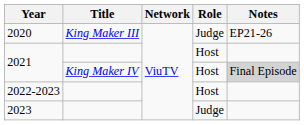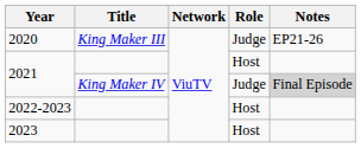2021 / King Maker IV | Role: Host -> Judge
2023 | Role: Judge -> Host
